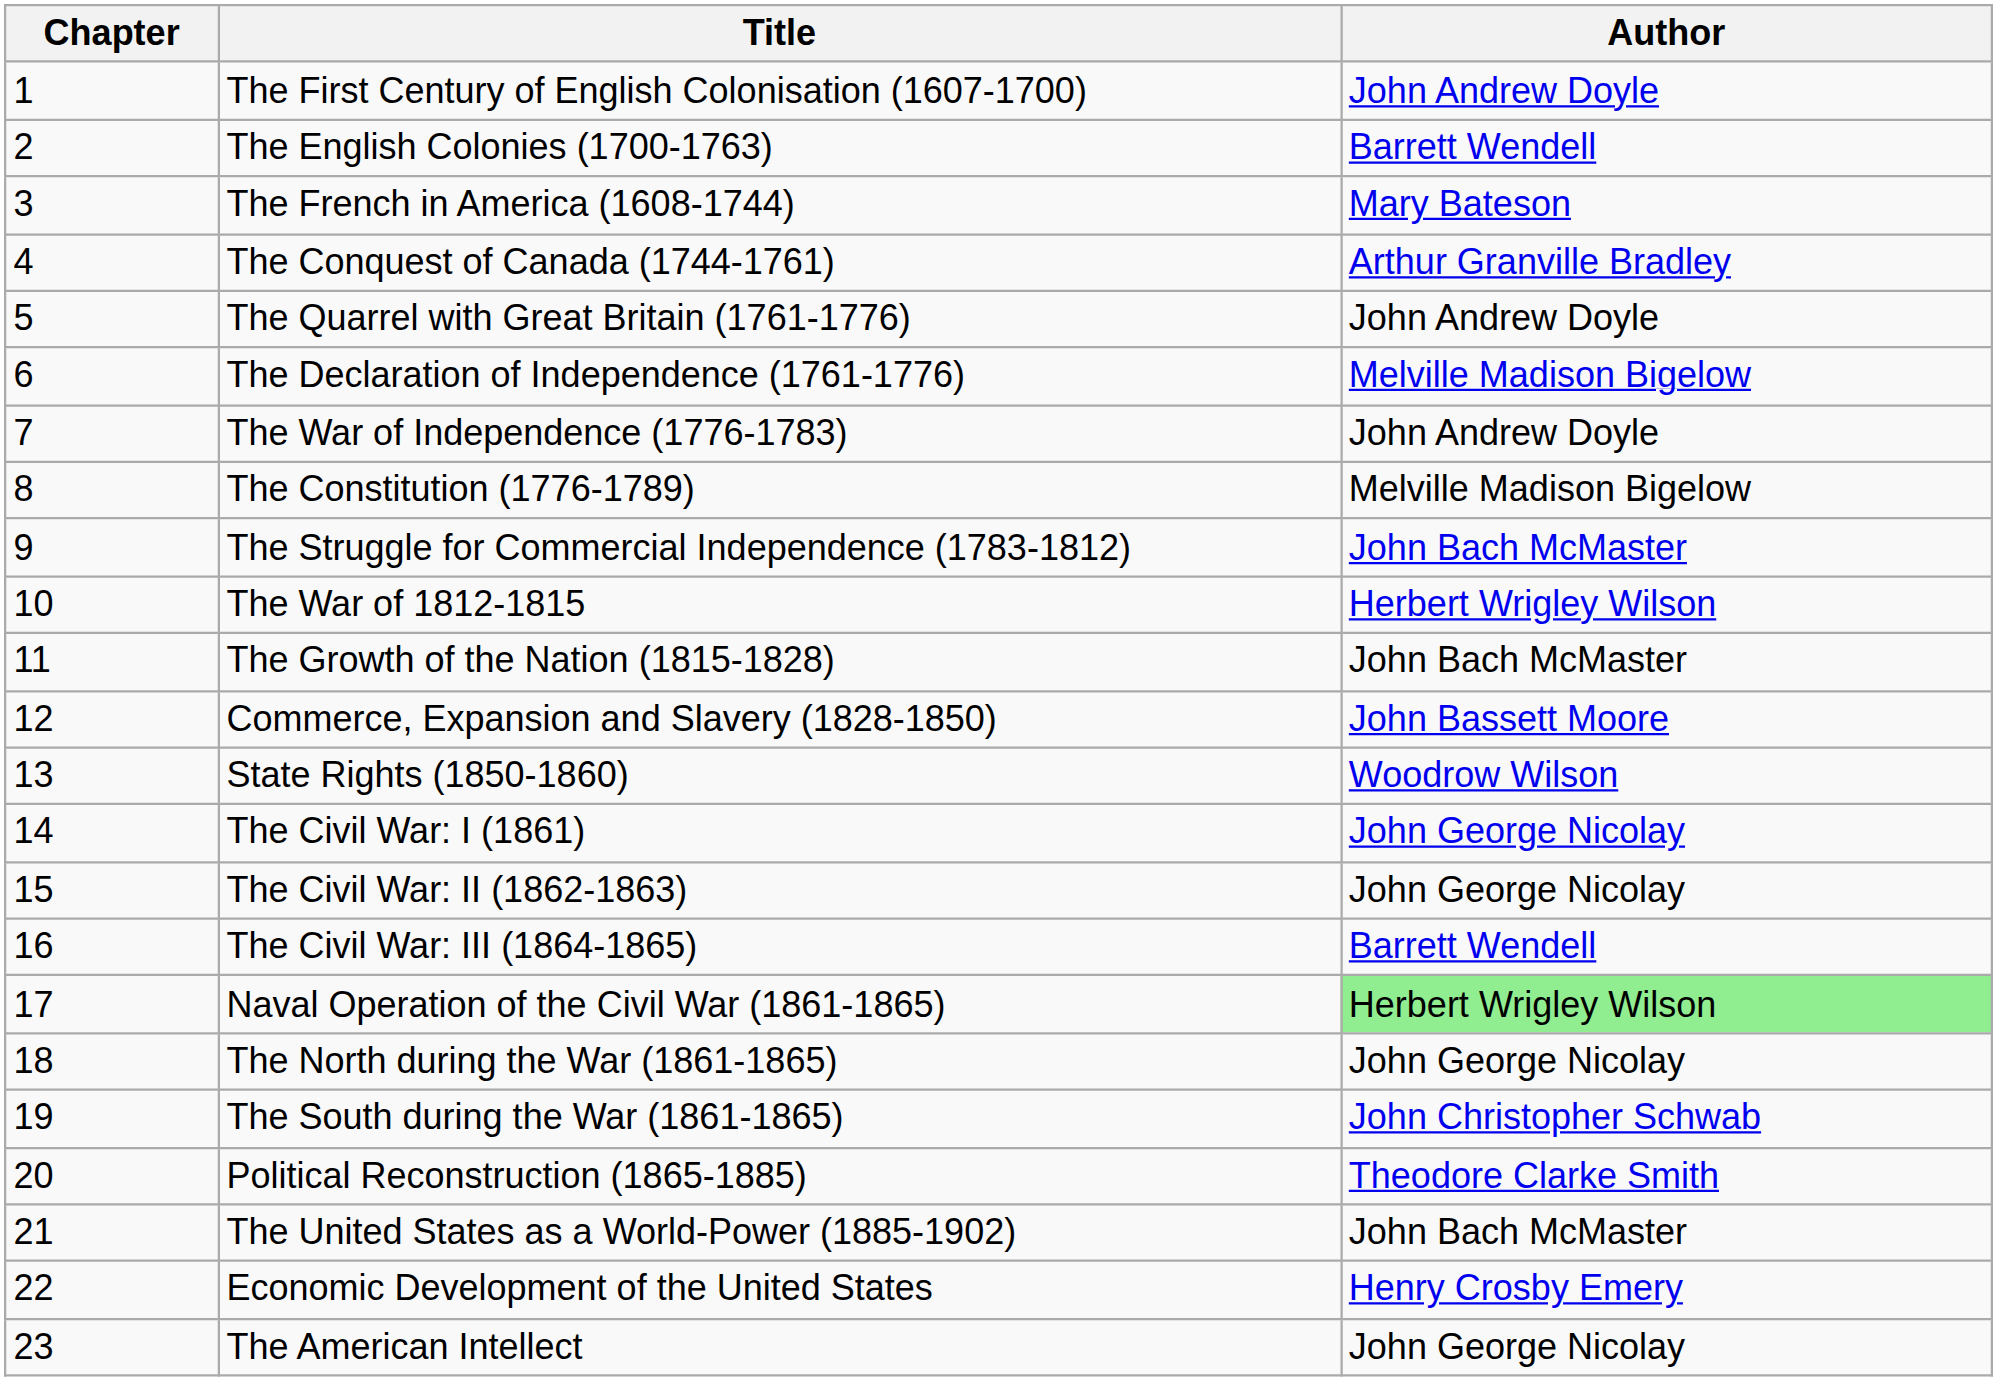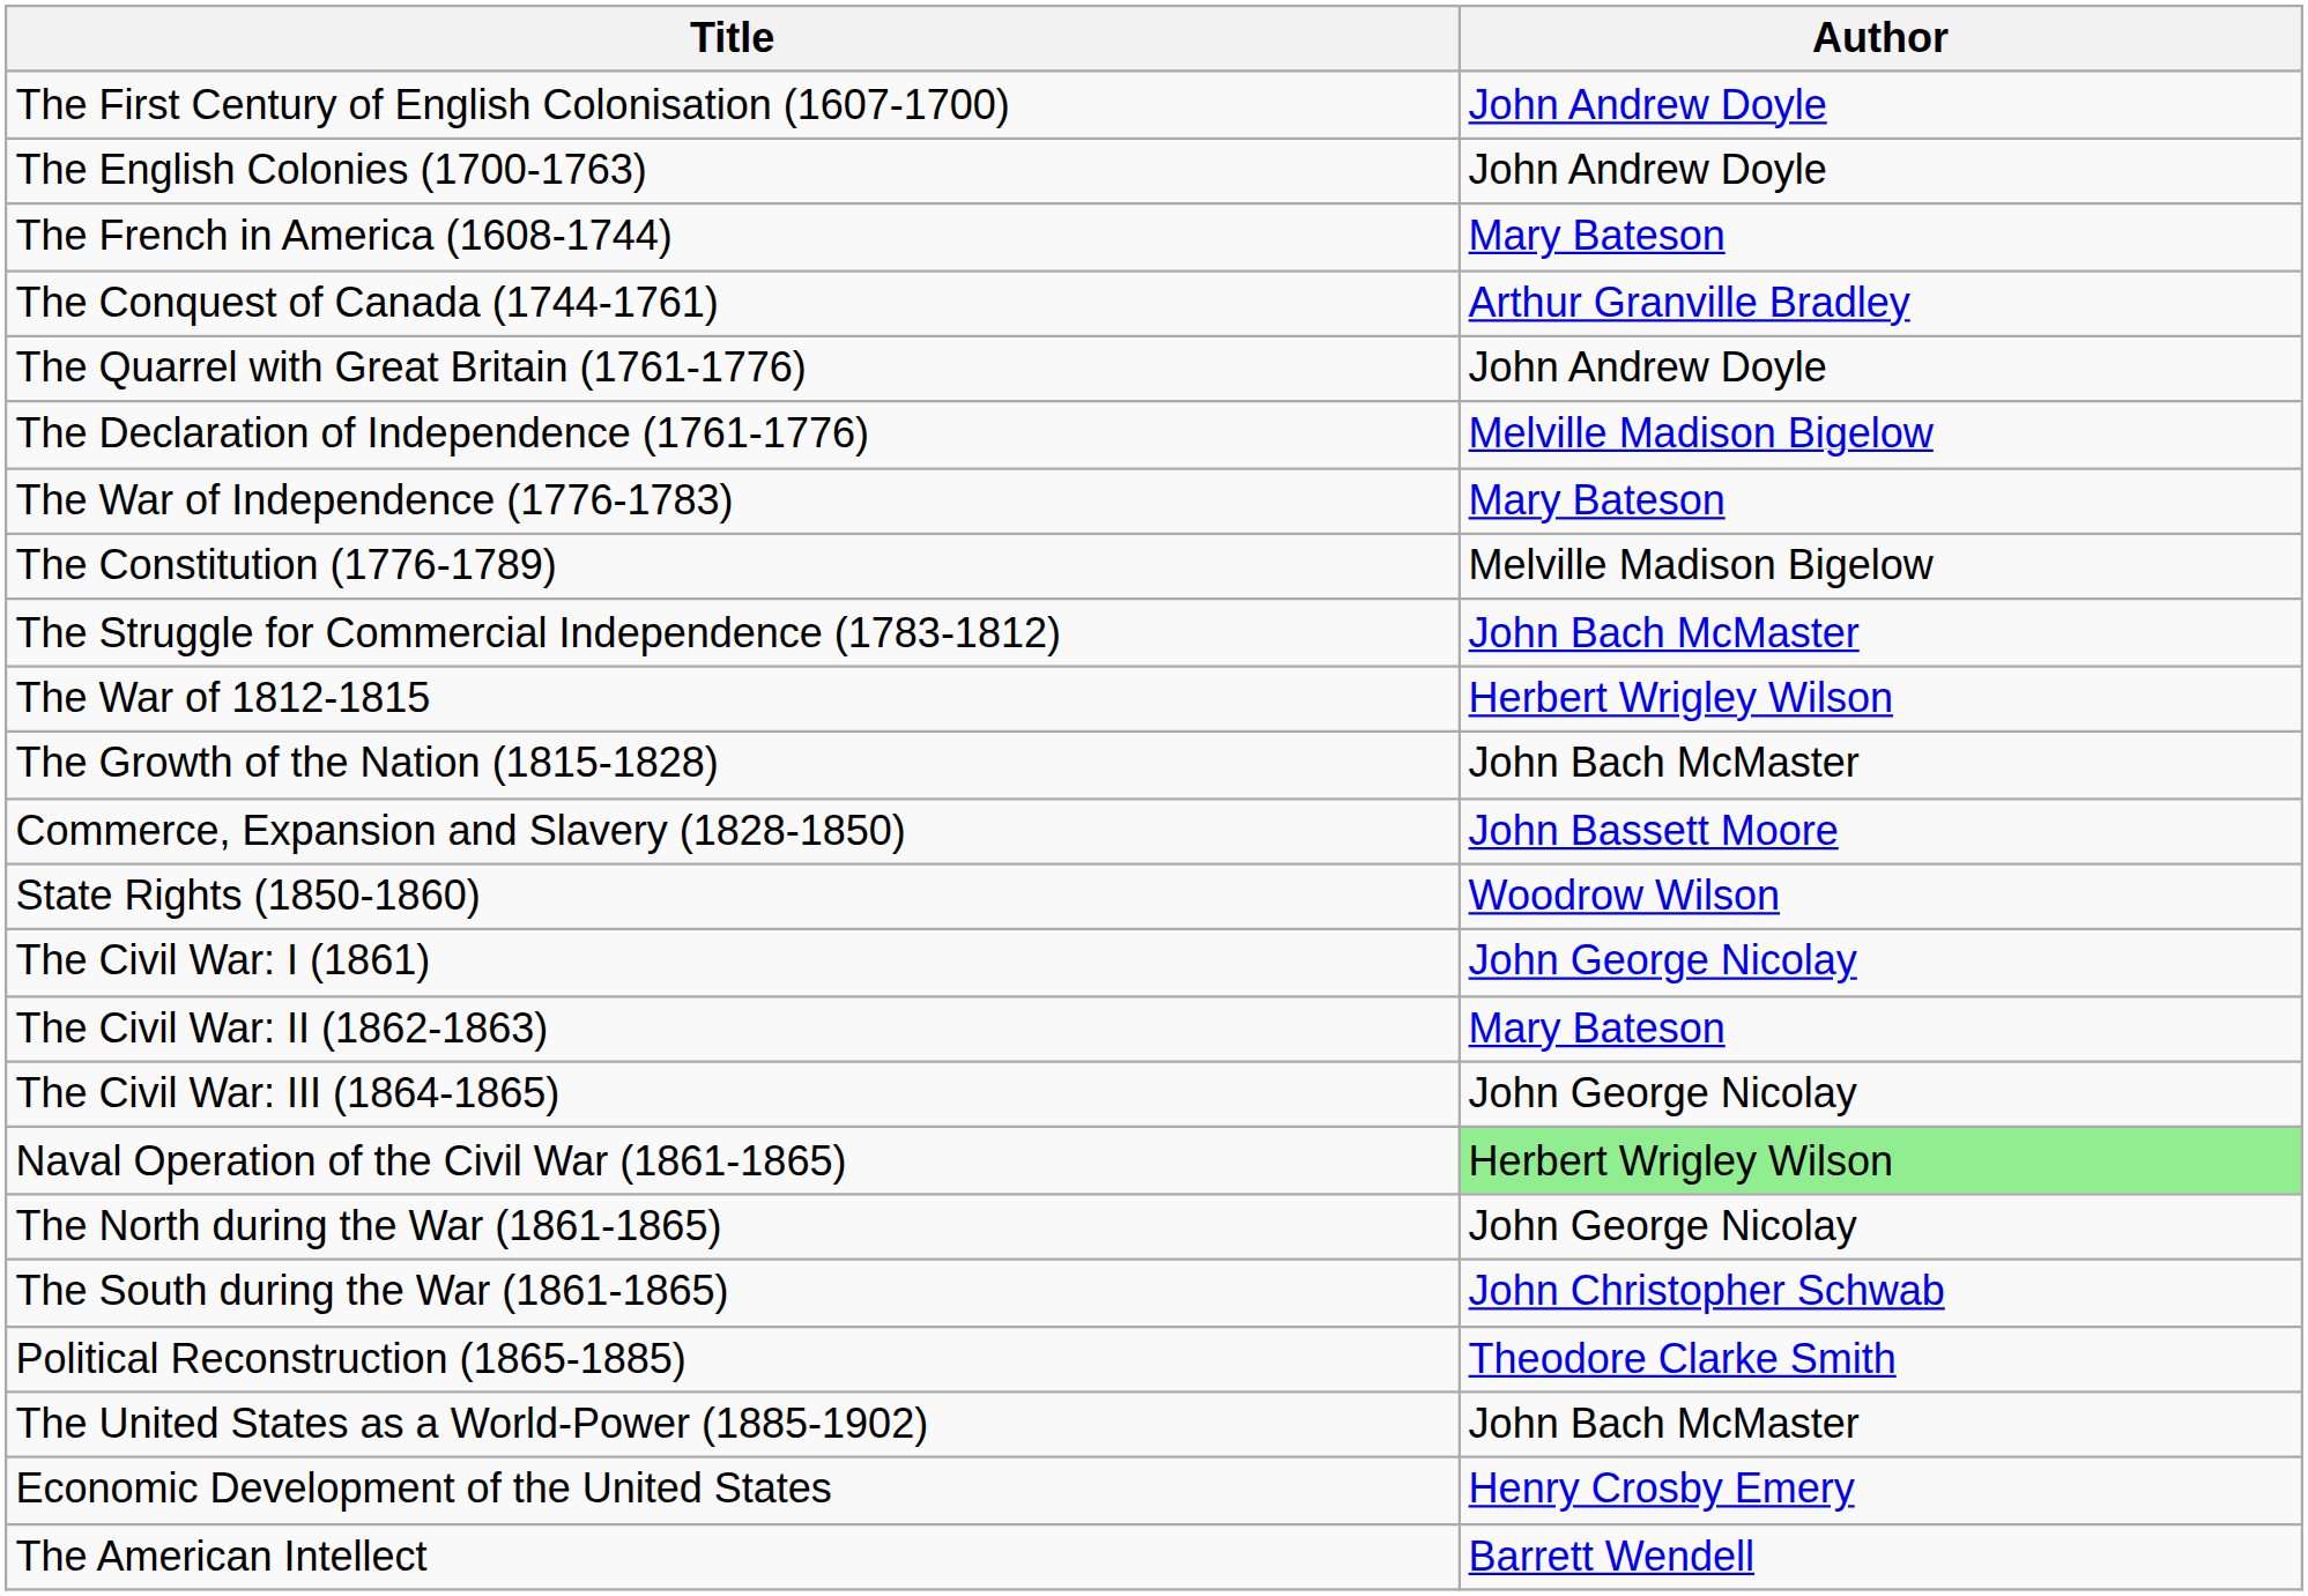- column: Chapter | 1 | 2 | 3 | 4 | 5 | 6 | 7 | 8 | 9 | 10 | 11 | 12 | 13 | 14 | 15 | 16 | 17 | 18 | 19 | 20 | 21 | 22 | 23
The English Colonies (1700-1763) | Author: Barrett Wendell -> John Andrew Doyle
The War of Independence (1776-1783) | Author: John Andrew Doyle -> Mary Bateson
The Civil War: II (1862-1863) | Author: John George Nicolay -> Mary Bateson
The Civil War: III (1864-1865) | Author: Barrett Wendell -> John George Nicolay
The American Intellect | Author: John George Nicolay -> Barrett Wendell
